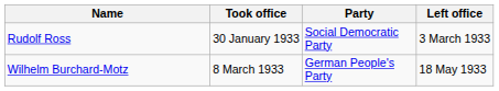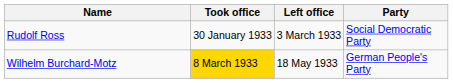columns swapped: Left office <-> Party
Wilhelm Burchard-Motz | Took office: no background -> gold background
